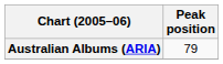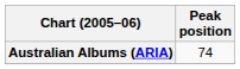Australian Albums (ARIA) | Peak position: 79 -> 74
